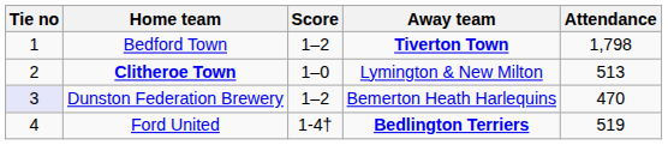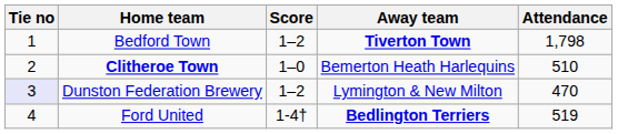Clitheroe Town | Away team: Lymington & New Milton -> Bemerton Heath Harlequins
Clitheroe Town | Attendance: 513 -> 510
Dunston Federation Brewery | Away team: Bemerton Heath Harlequins -> Lymington & New Milton
